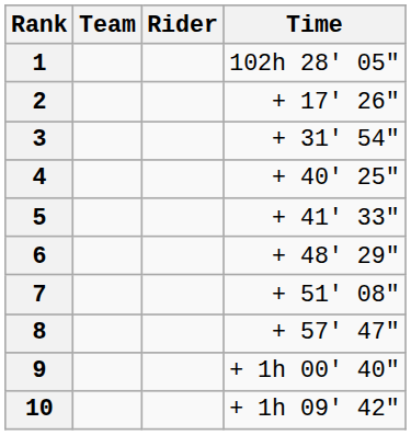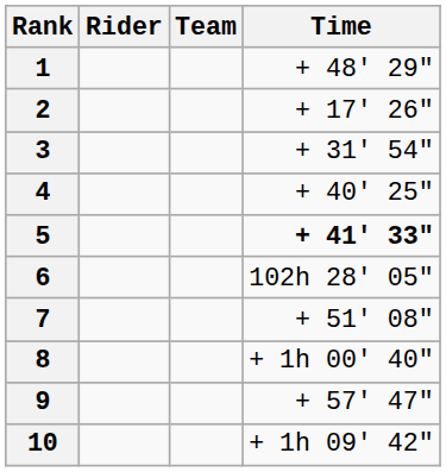columns swapped: Rider <-> Team
1 | Time: 102h 28' 05" -> + 48' 29"
5 | Time: normal -> bold
6 | Time: + 48' 29" -> 102h 28' 05"
8 | Time: + 57' 47" -> + 1h 00' 40"
9 | Time: + 1h 00' 40" -> + 57' 47"
